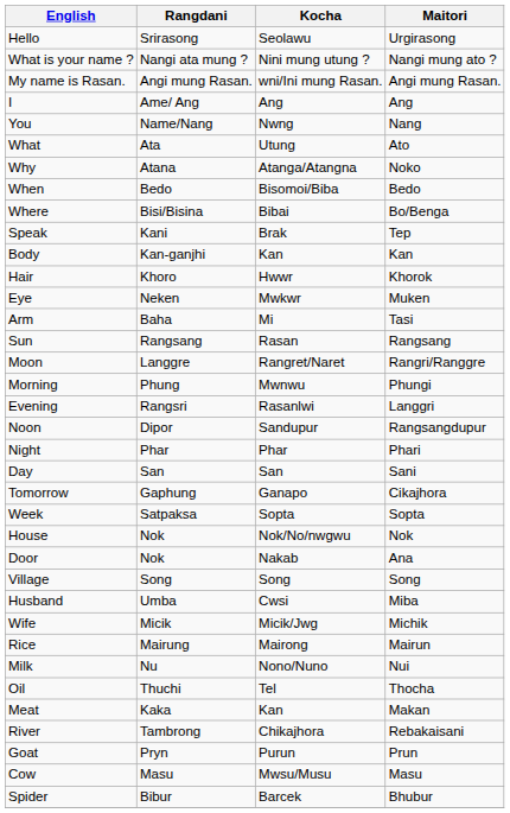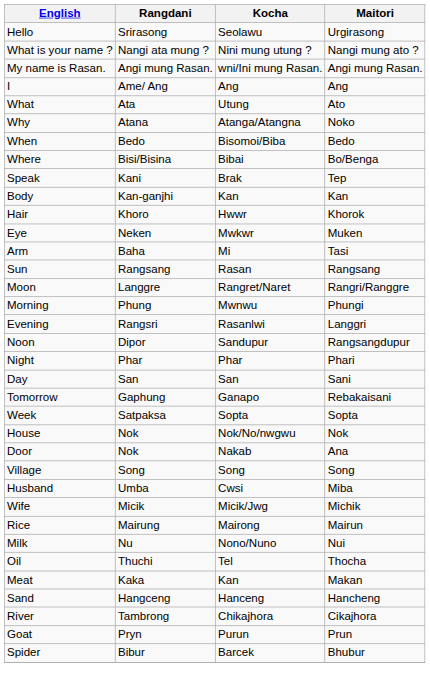- row: You | Name/Nang | Nwng | Nang
Tomorrow | Maitori: Cikajhora -> Rebakaisani
+ row: Sand | Hangceng | Hanceng | Hancheng
River | Maitori: Rebakaisani -> Cikajhora
- row: Cow | Masu | Mwsu/Musu | Masu
